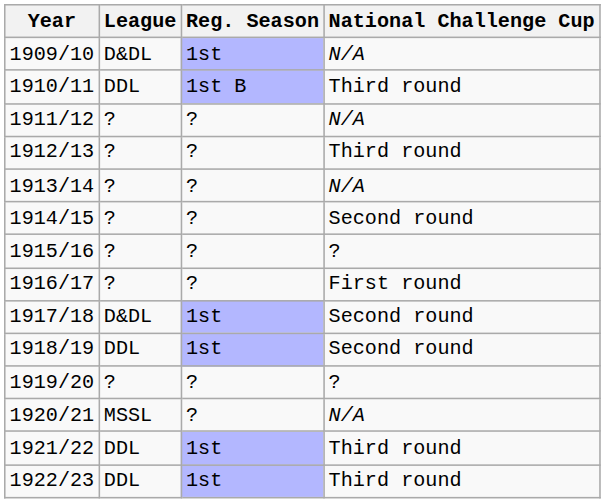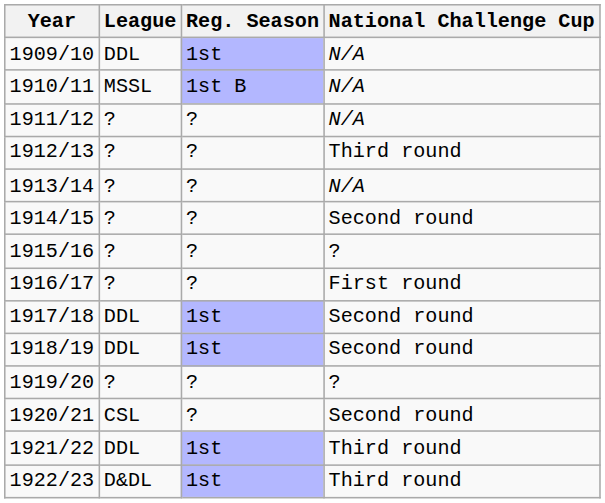1909/10 | League: D&DL -> DDL
1910/11 | League: DDL -> MSSL
1910/11 | National Challenge Cup: Third round -> N/A
1917/18 | League: D&DL -> DDL
1920/21 | League: MSSL -> CSL
1920/21 | National Challenge Cup: N/A -> Second round
1922/23 | League: DDL -> D&DL
